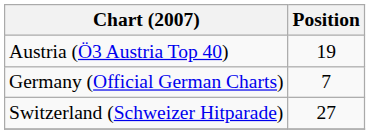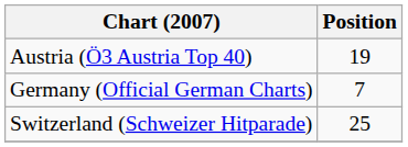Switzerland (Schweizer Hitparade) | Position: 27 -> 25
